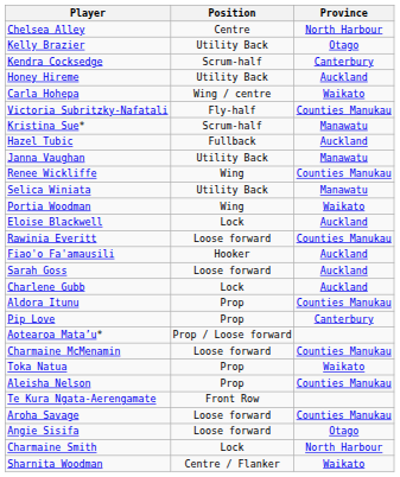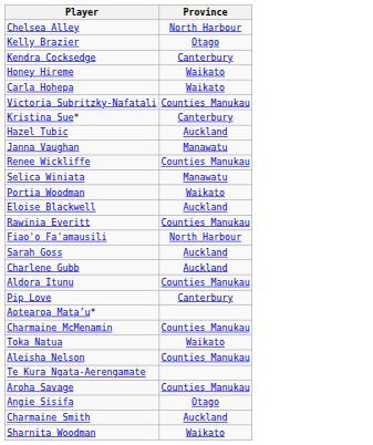- column: Position | Centre | Utility Back | Scrum-half | Utility Back | Wing / centre | Fly-half | Scrum-half | Fullback | Utility Back | Wing | Utility Back | Wing | Lock | Loose forward | Hooker | Loose forward | Lock | Prop | Prop | Prop / Loose forward | Loose forward | Prop | Prop | Front Row | Loose forward | Loose forward | Lock | Centre / Flanker
Honey Hireme | Province: Auckland -> Waikato
Kristina Sue* | Province: Manawatu -> Canterbury
Fiao'o Fa'amausili | Province: Auckland -> North Harbour
Charmaine Smith | Province: North Harbour -> Auckland
